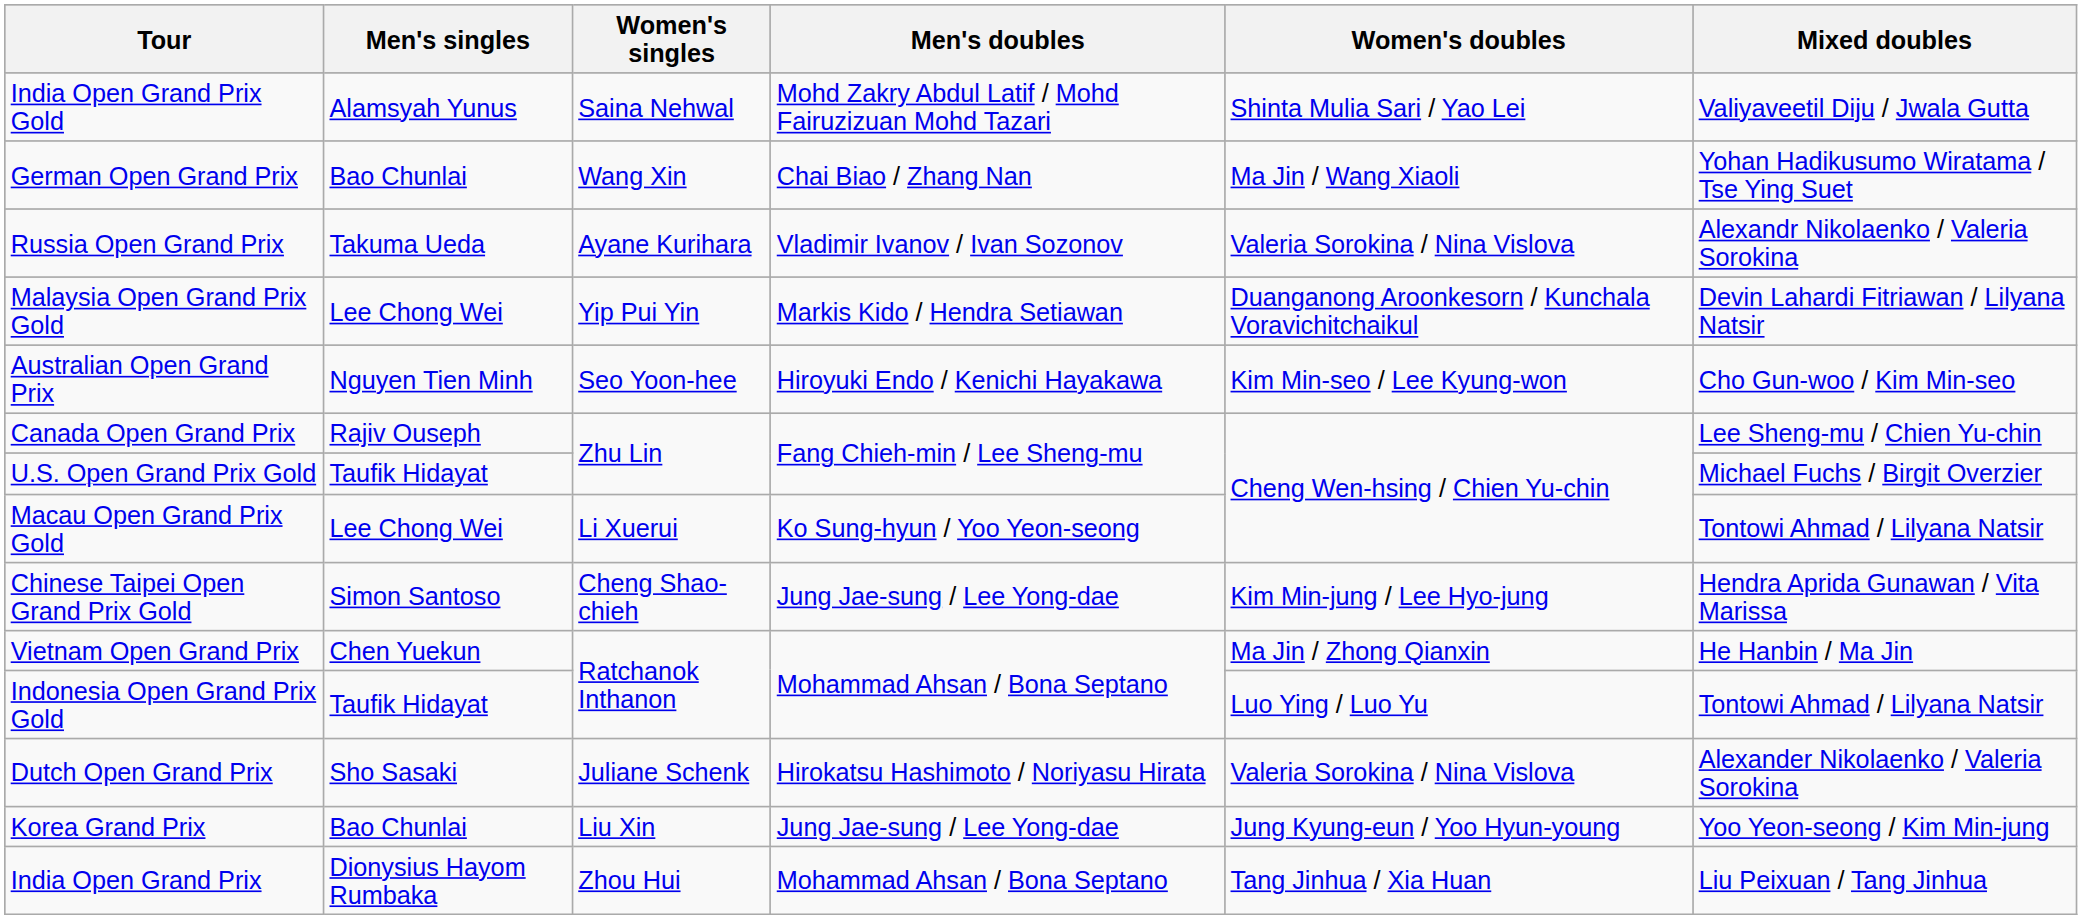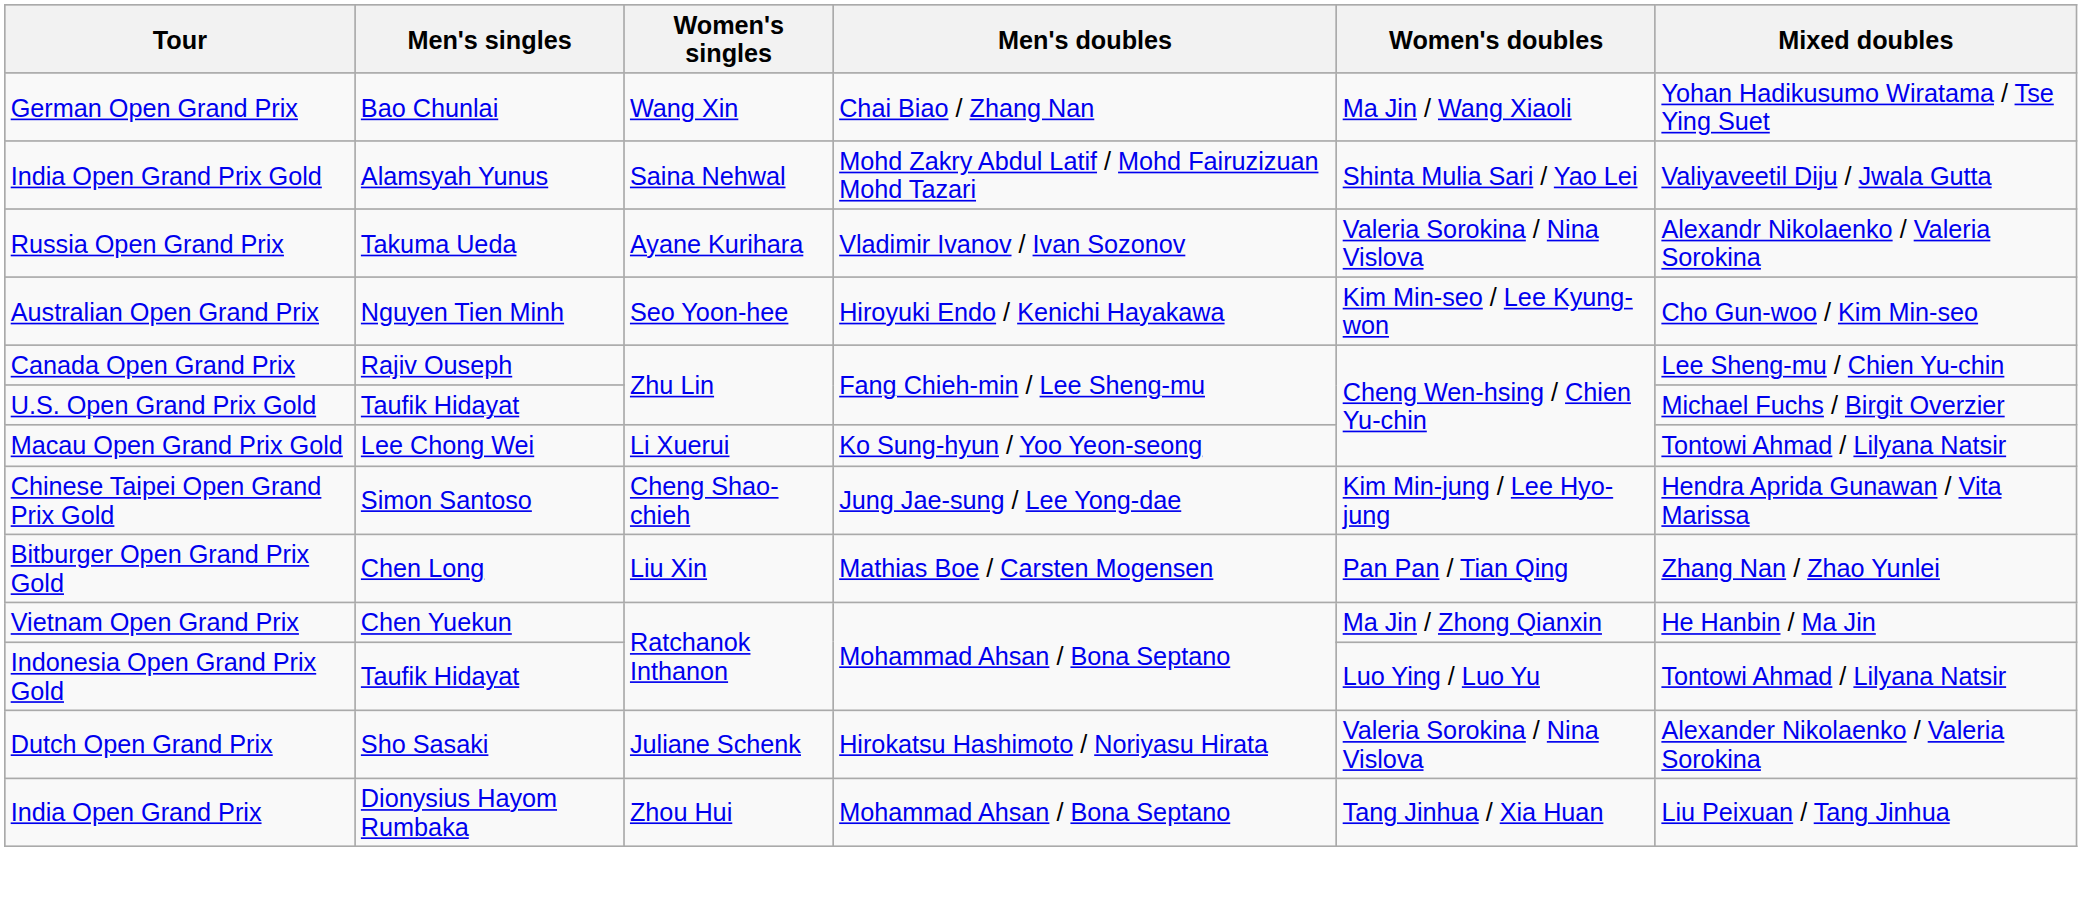rows swapped: German Open Grand Prix <-> India Open Grand Prix Gold
- row: Malaysia Open Grand Prix Gold | Lee Chong Wei | Yip Pui Yin | Markis Kido / Hendra Setiawan | Duanganong Aroonkesorn / Kunchala Voravichitchaikul | Devin Lahardi Fitriawan / Lilyana Natsir
+ row: Bitburger Open Grand Prix Gold | Chen Long | Liu Xin | Mathias Boe / Carsten Mogensen | Pan Pan / Tian Qing | Zhang Nan / Zhao Yunlei
- row: Korea Grand Prix | Bao Chunlai | Liu Xin | Jung Jae-sung / Lee Yong-dae | Jung Kyung-eun / Yoo Hyun-young | Yoo Yeon-seong / Kim Min-jung
